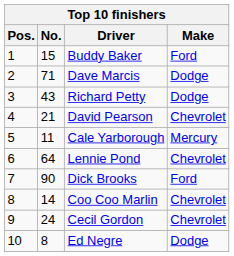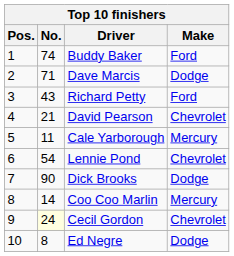Buddy Baker | No.: 15 -> 74
Richard Petty | Make: Dodge -> Ford
Lennie Pond | No.: 64 -> 54
Dick Brooks | Make: Ford -> Dodge
Coo Coo Marlin | Make: Chevrolet -> Mercury
Cecil Gordon | No.: no background -> lightyellow background
